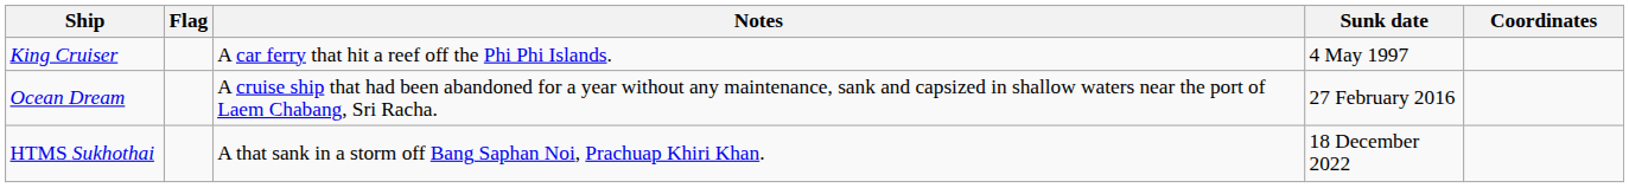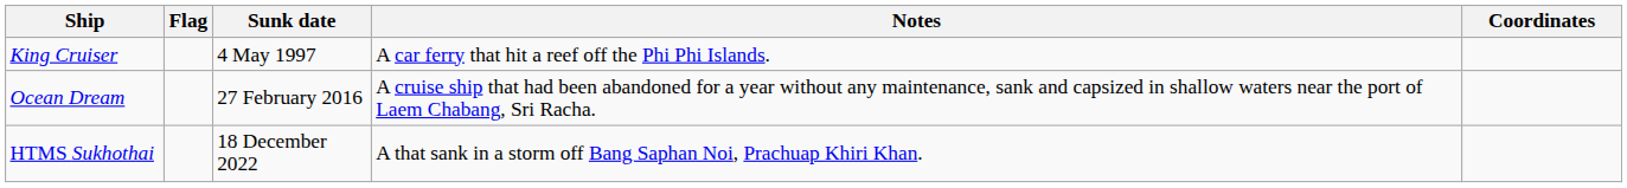columns swapped: Sunk date <-> Notes
